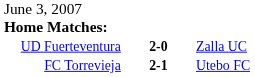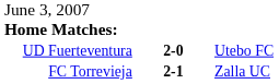UD Fuerteventura | column 3: Zalla UC -> Utebo FC
FC Torrevieja | column 3: Utebo FC -> Zalla UC
